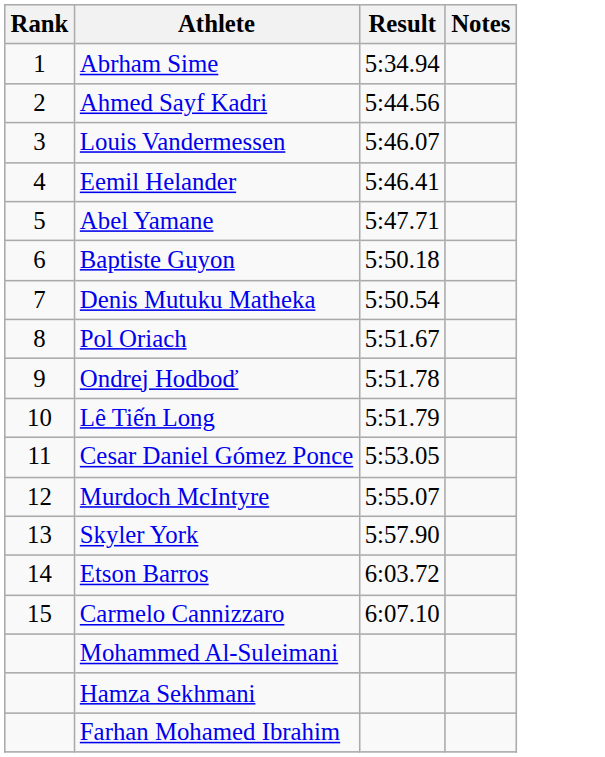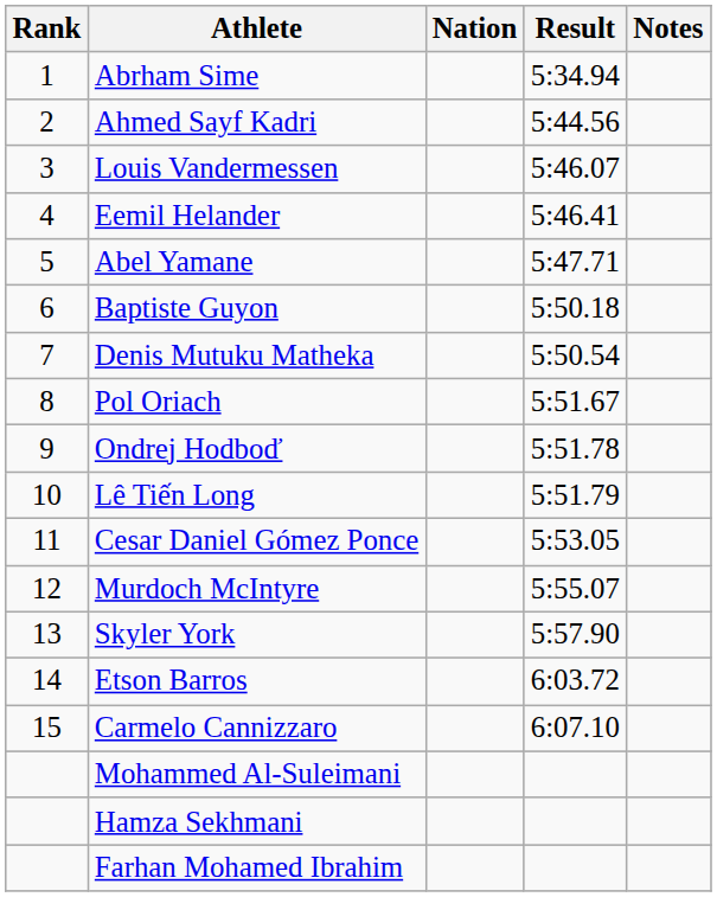+ column: Nation
